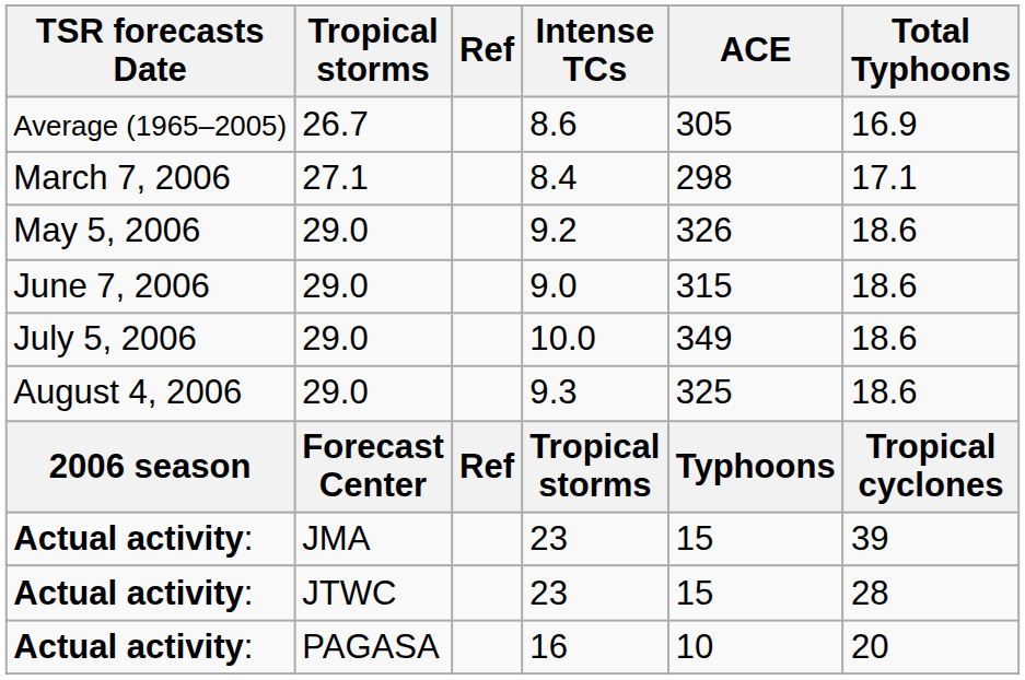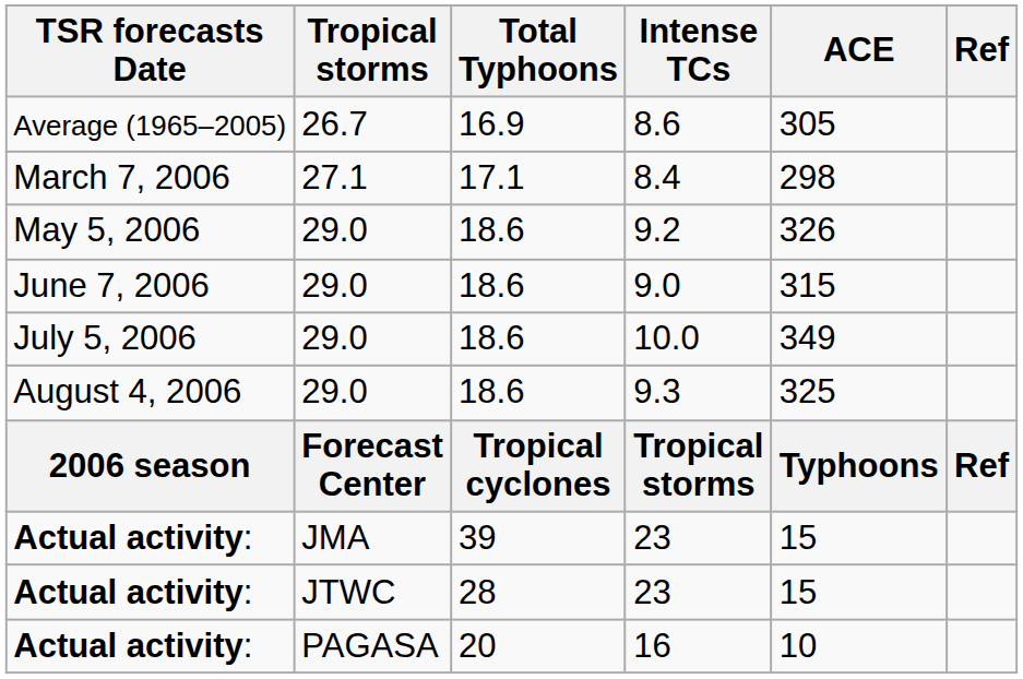columns swapped: Total Typhoons <-> Ref
